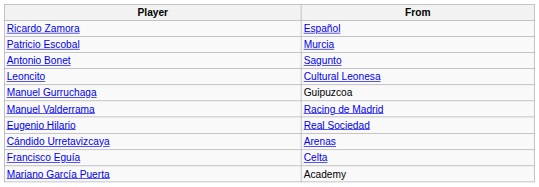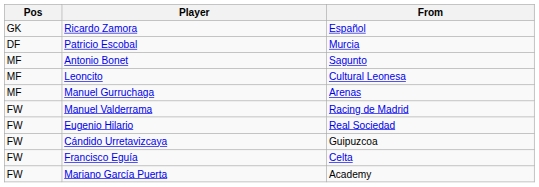+ column: Pos | GK | DF | MF | MF | MF | FW | FW | FW | FW | FW
Manuel Gurruchaga | From: Guipuzcoa -> Arenas
Cándido Urretavizcaya | From: Arenas -> Guipuzcoa
